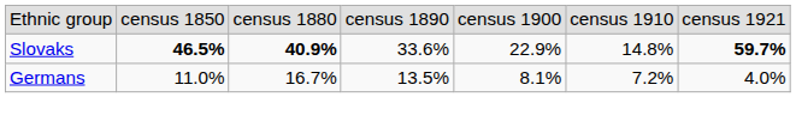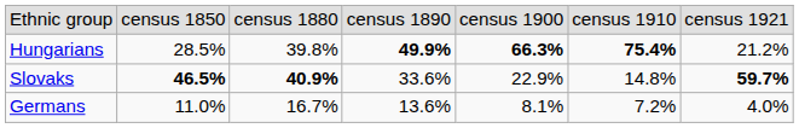+ row: Hungarians | 28.5% | 39.8% | 49.9% | 66.3% | 75.4% | 21.2%
Germans | column 4: 13.5% -> 13.6%
